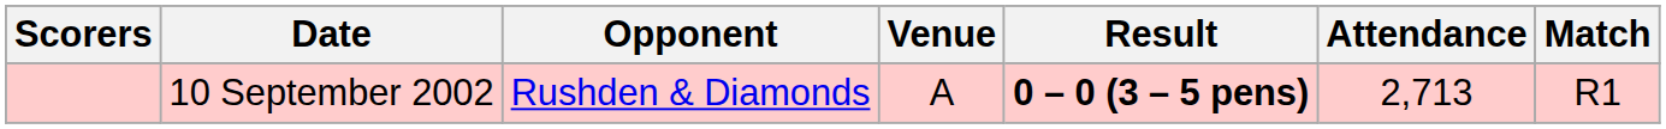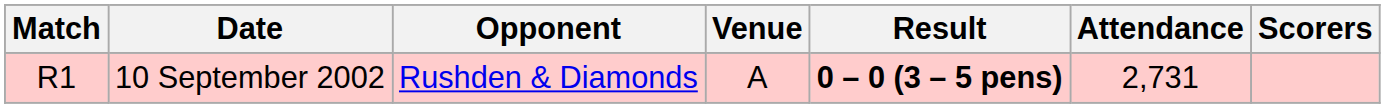columns swapped: Match <-> Scorers
10 September 2002 | Attendance: 2,713 -> 2,731
